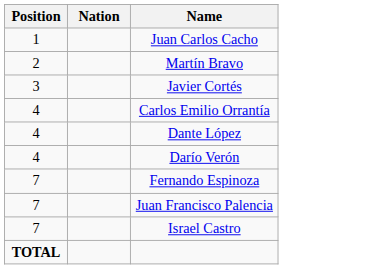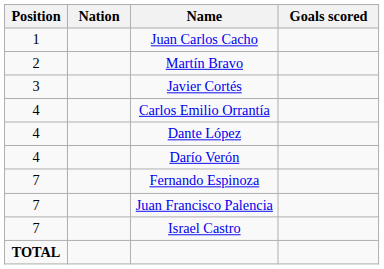+ column: Goals scored
